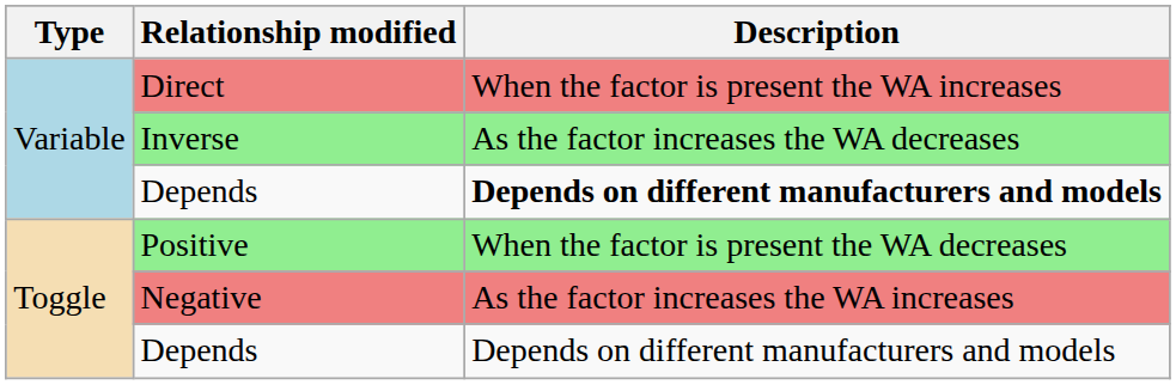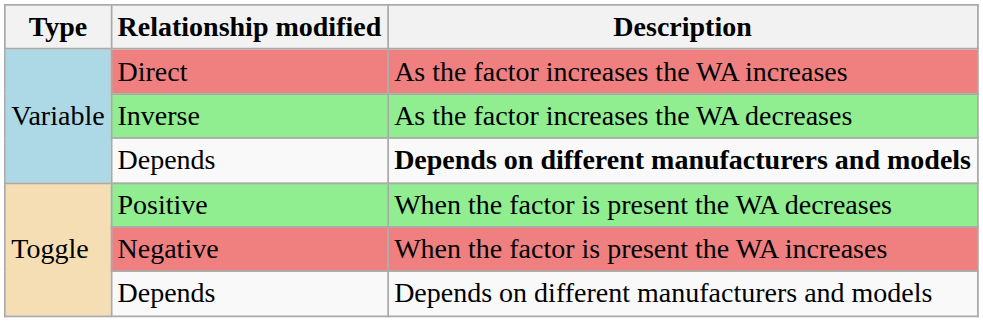Direct | Description: When the factor is present the WA increases -> As the factor increases the WA increases
Negative | Description: As the factor increases the WA increases -> When the factor is present the WA increases
